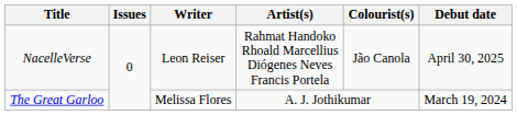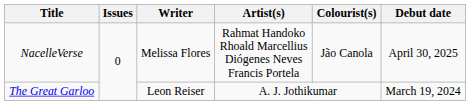NacelleVerse | Writer: Leon Reiser -> Melissa Flores
The Great Garloo | Writer: Melissa Flores -> Leon Reiser
